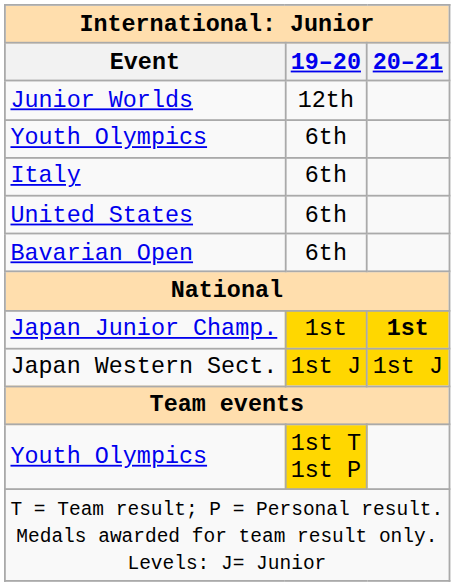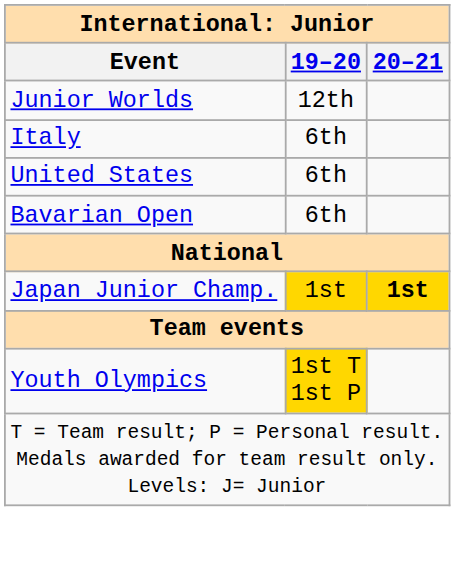- row: Youth Olympics | 6th
- row: Japan Western Sect. | 1st J | 1st J
